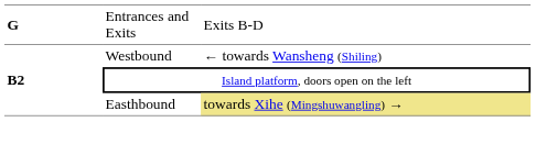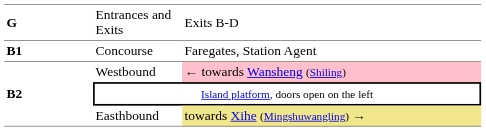+ row: B1 | Concourse | Faregates, Station Agent
Westbound | column 3: no background -> pink background
